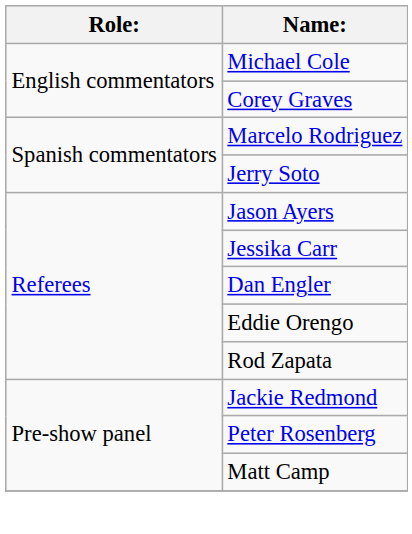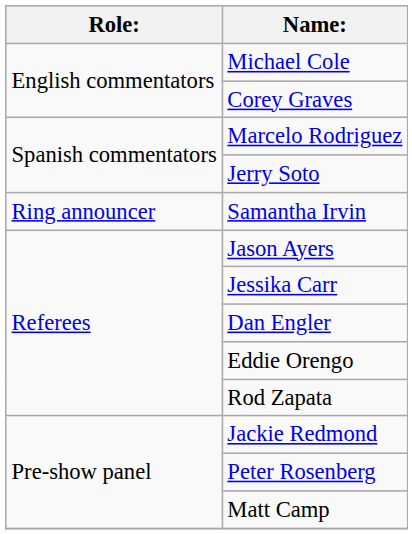+ row: Ring announcer | Samantha Irvin
